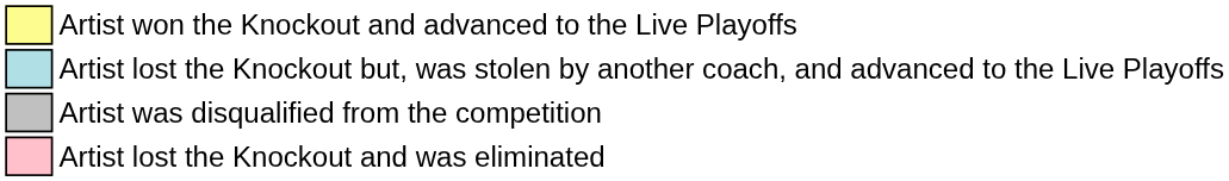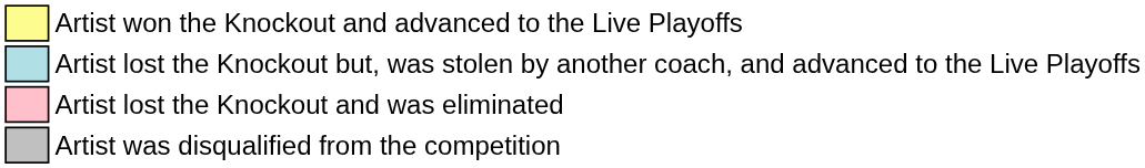rows swapped: Artist lost the Knockout and was eliminated <-> Artist was disqualified from the competition
